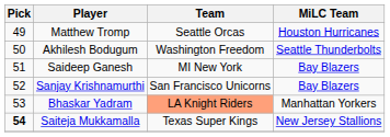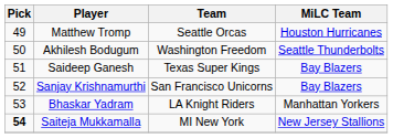Saideep Ganesh | Team: MI New York -> Texas Super Kings
Bhaskar Yadram | Team: lightsalmon background -> no background
Saiteja Mukkamalla | Team: Texas Super Kings -> MI New York
